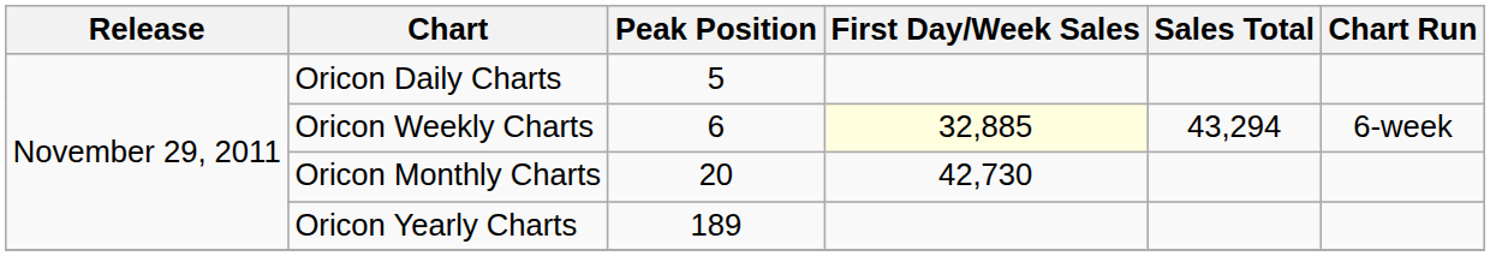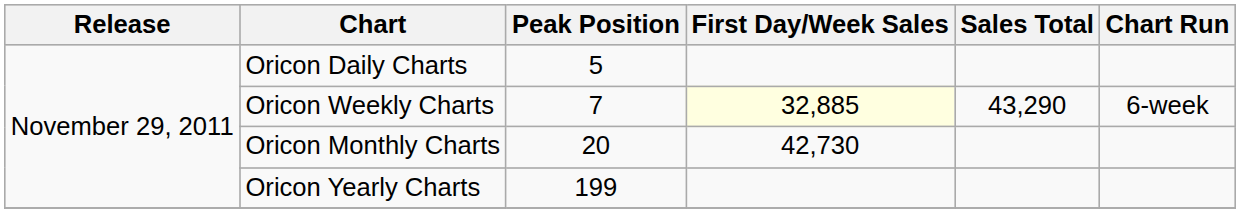Oricon Weekly Charts | Peak Position: 6 -> 7
Oricon Weekly Charts | Sales Total: 43,294 -> 43,290
Oricon Yearly Charts | Peak Position: 189 -> 199
